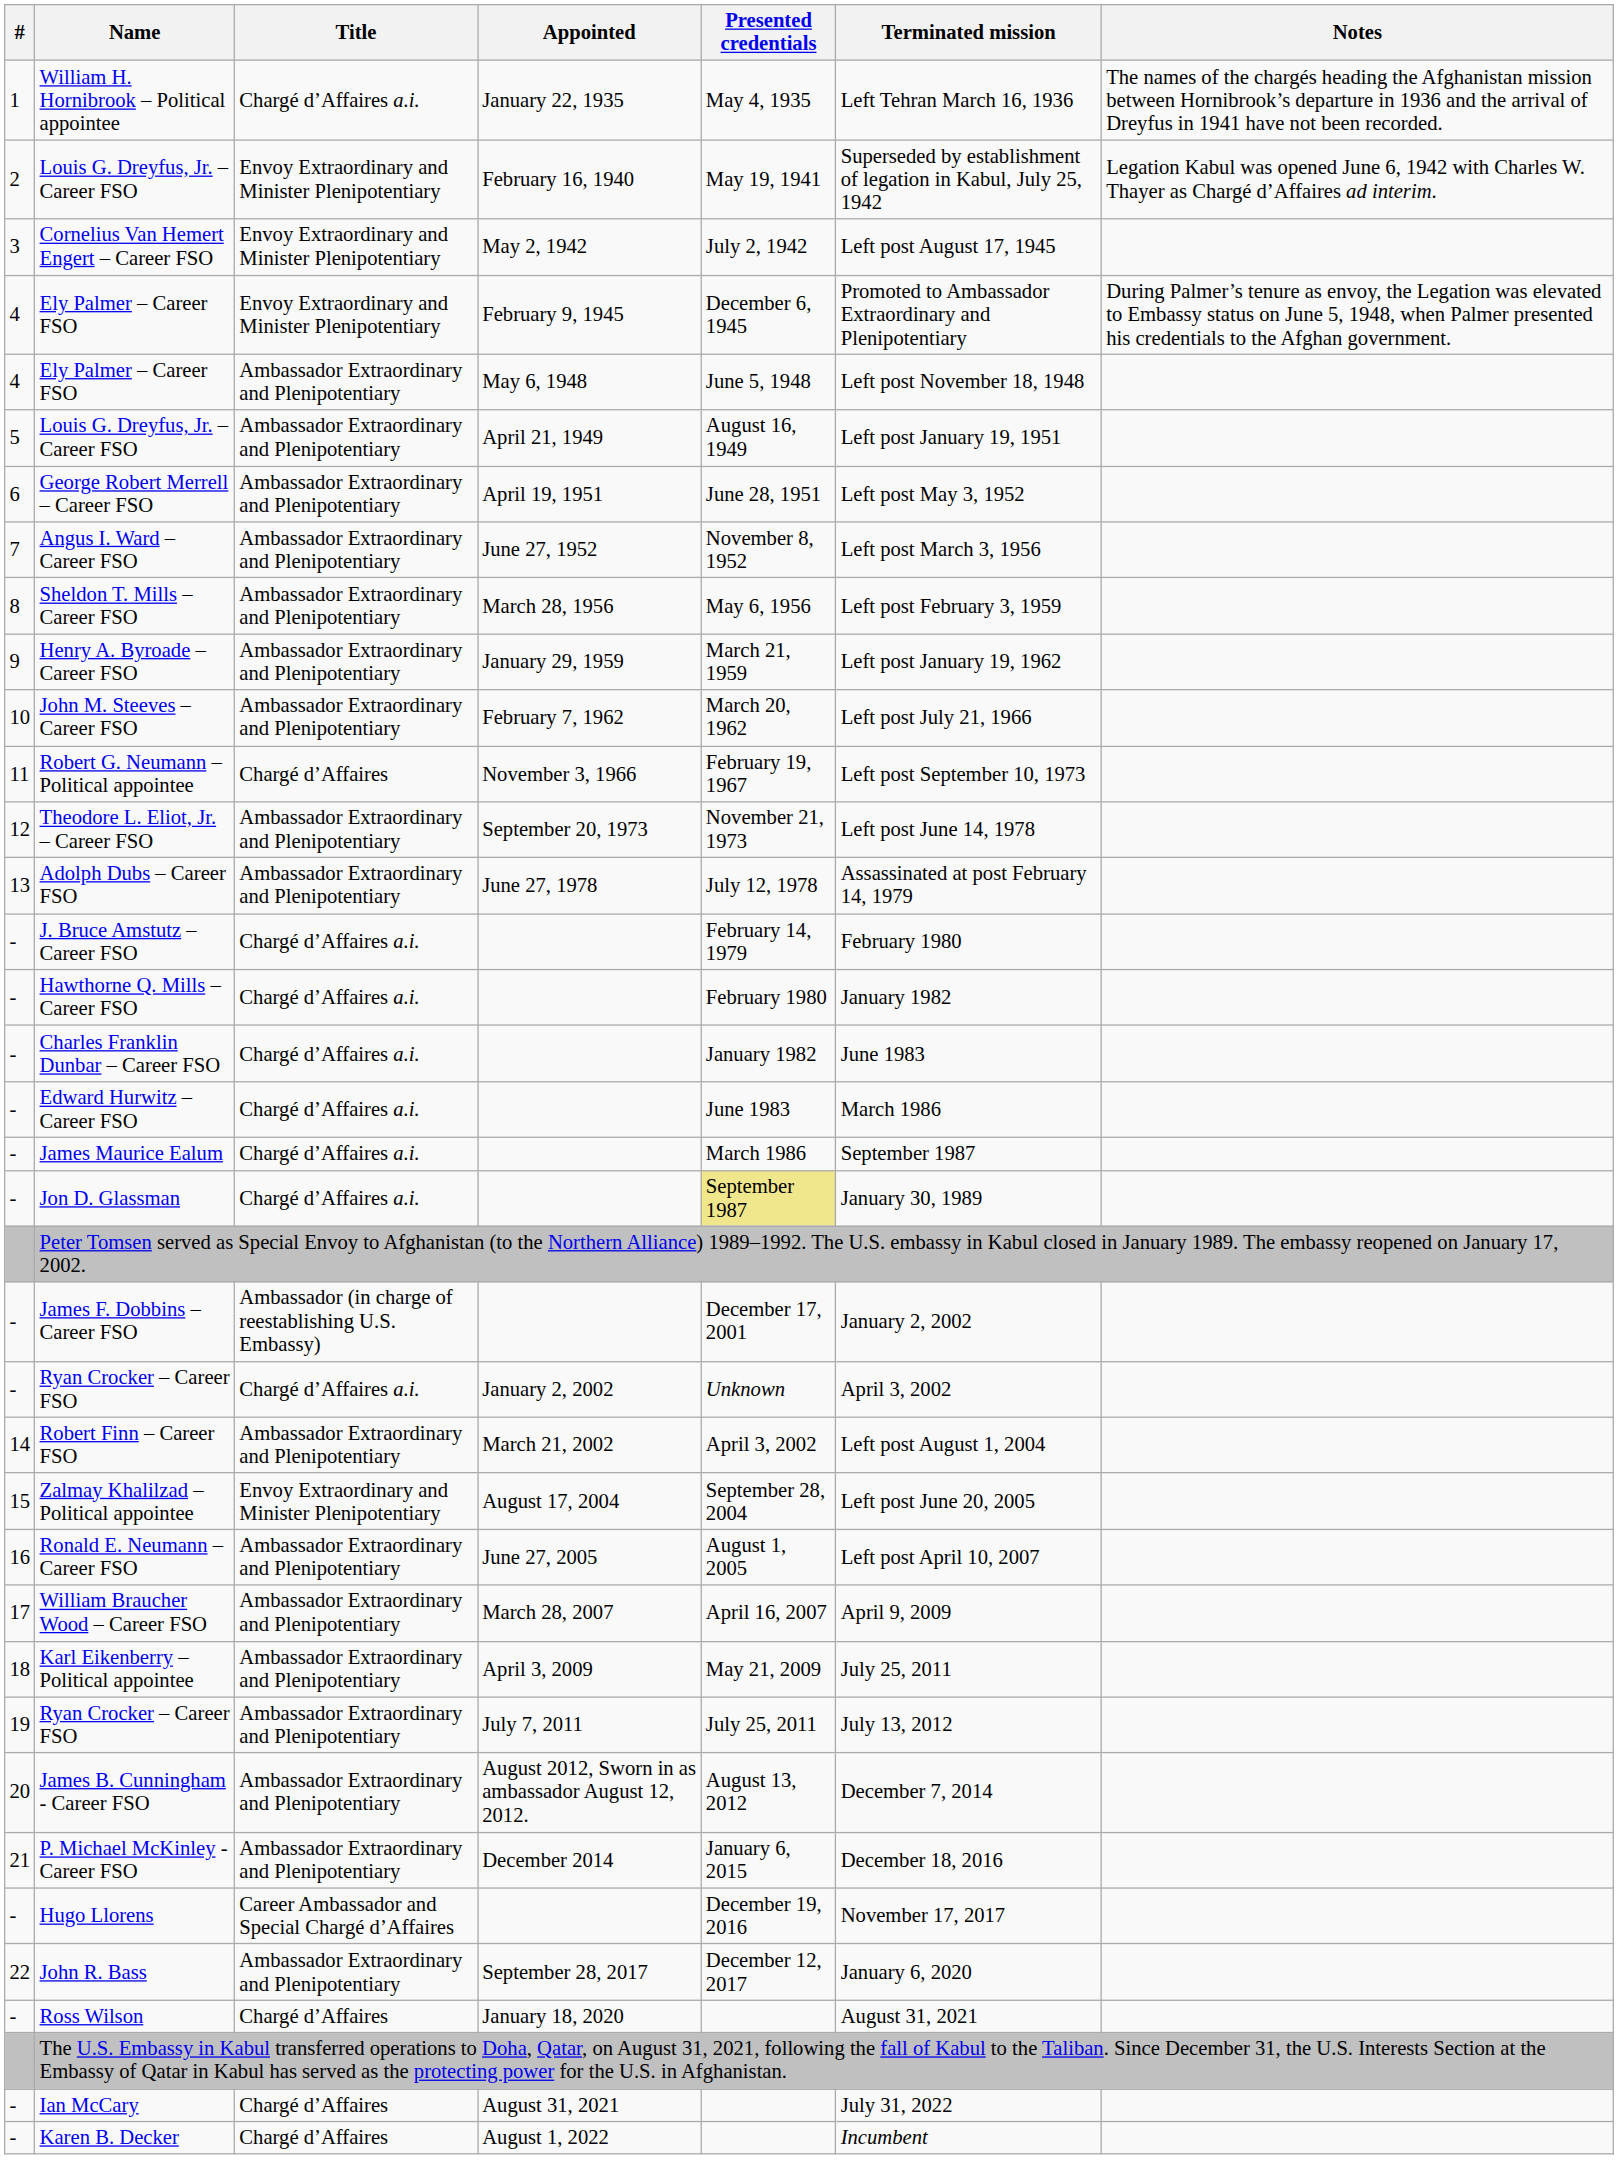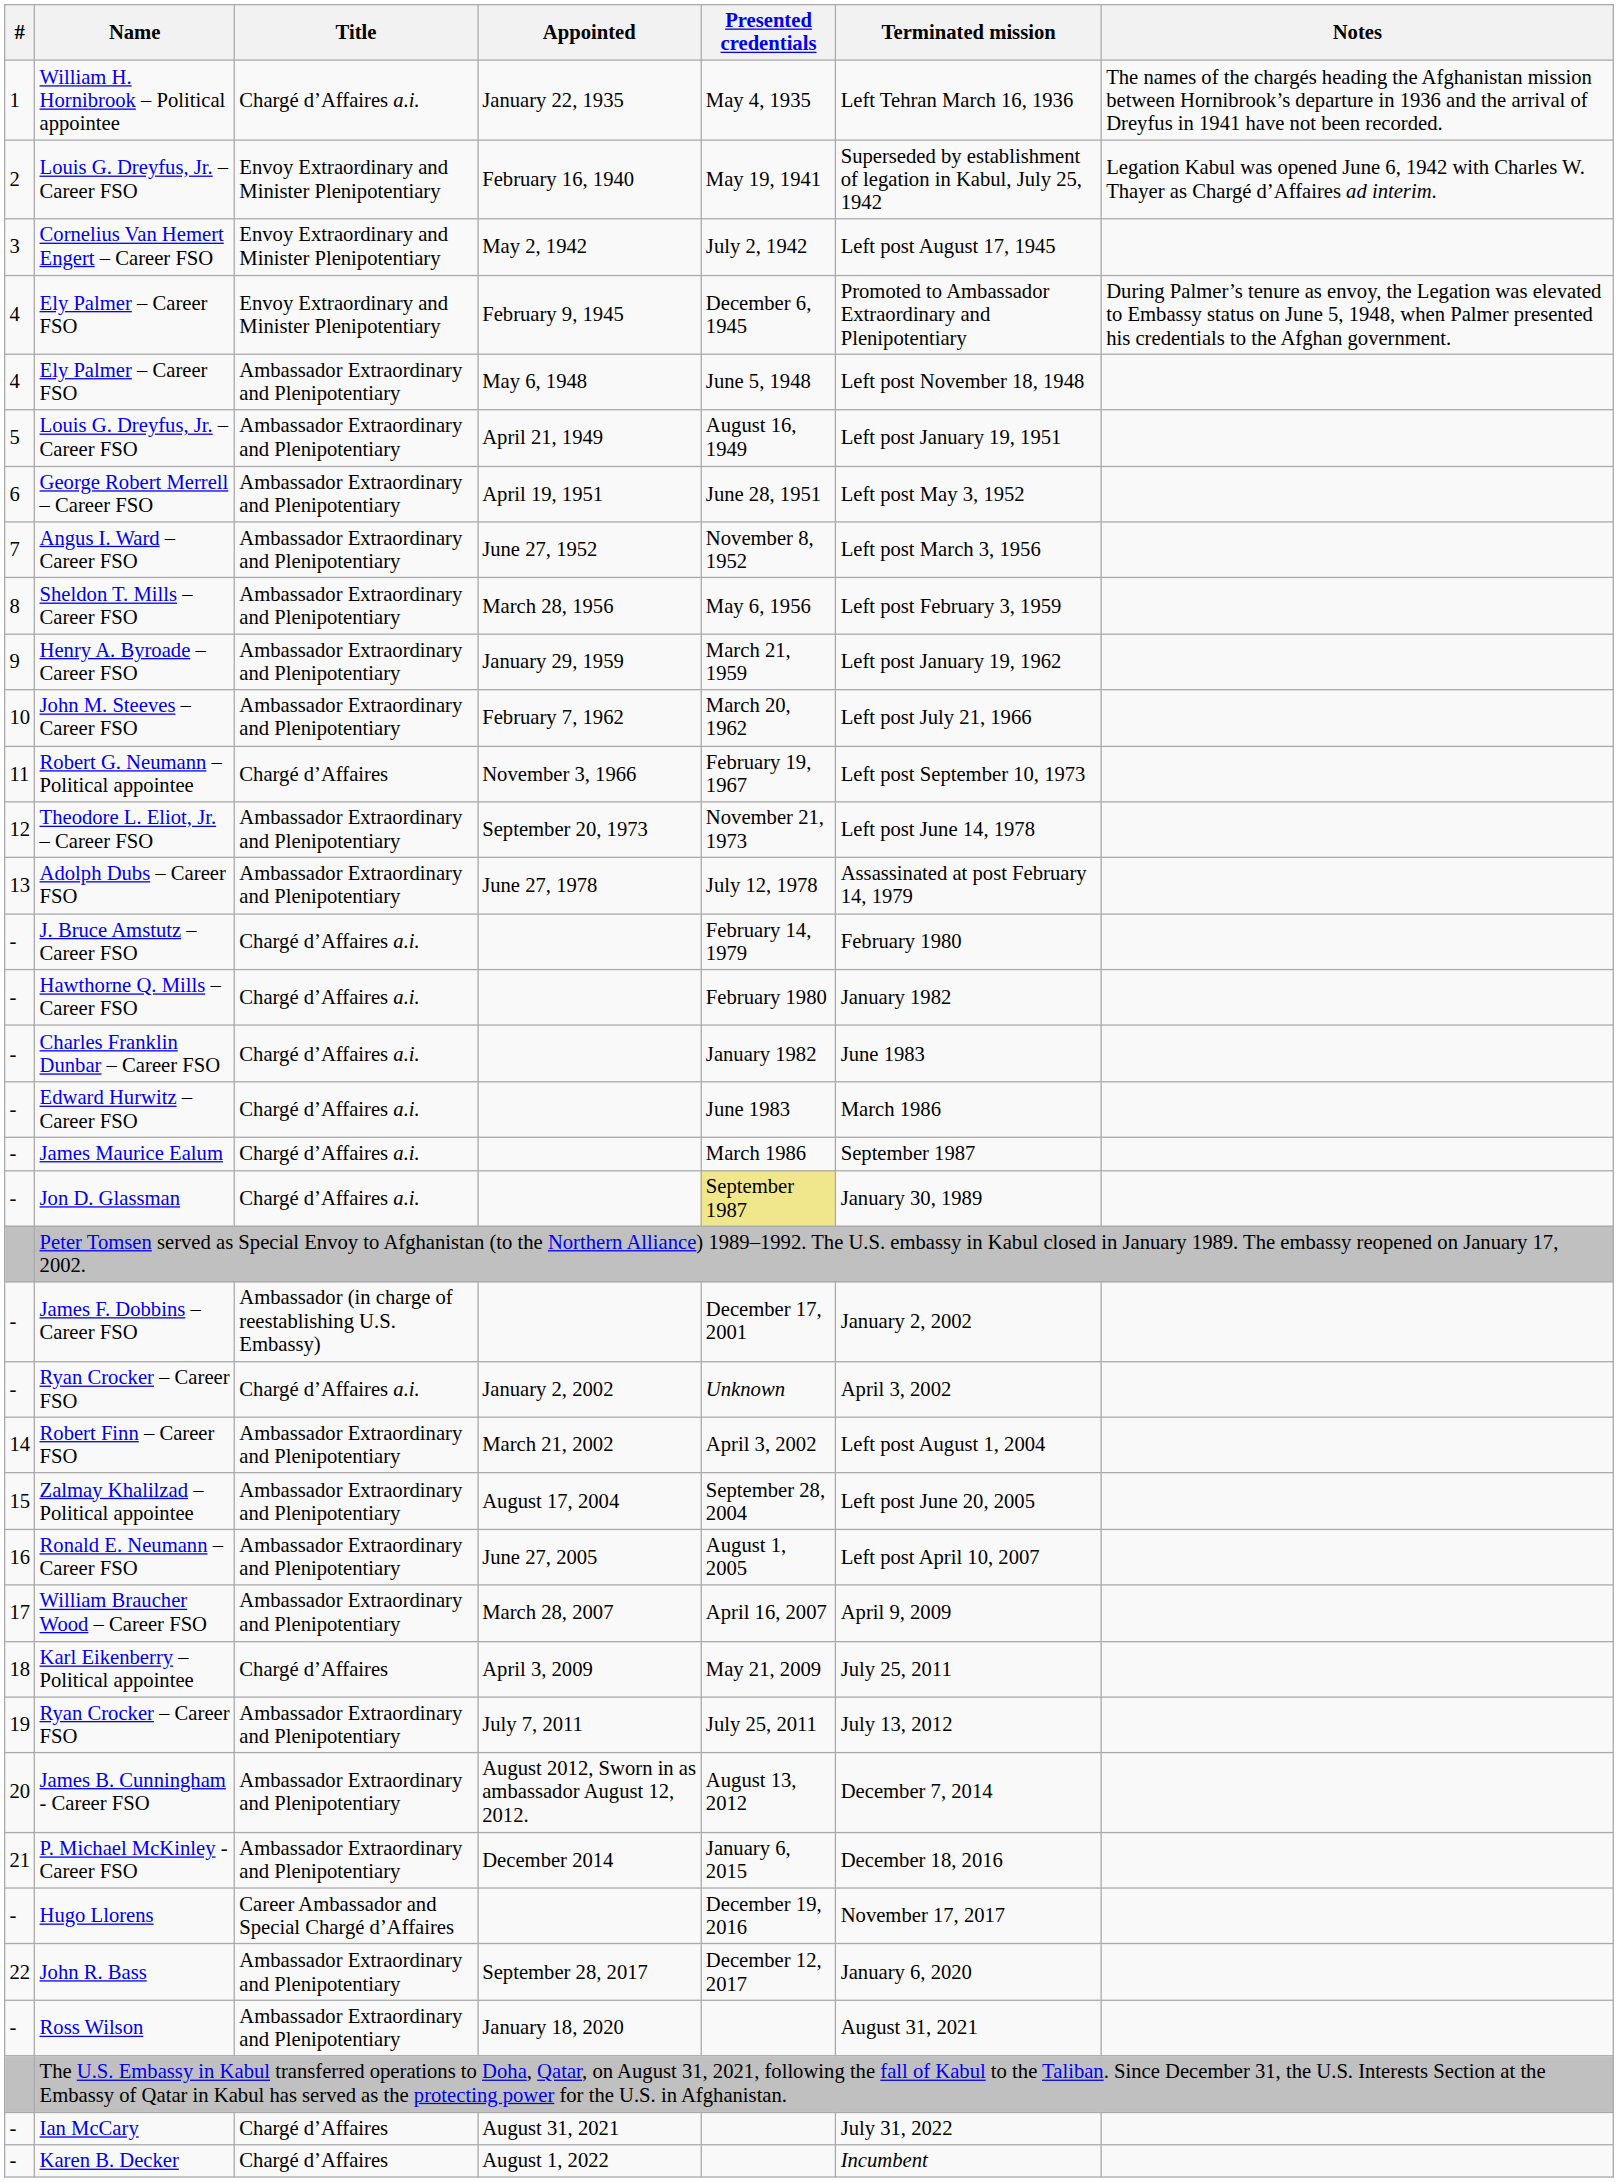Zalmay Khalilzad – Political appointee | Title: Envoy Extraordinary and Minister Plenipotentiary -> Ambassador Extraordinary and Plenipotentiary
Karl Eikenberry – Political appointee | Title: Ambassador Extraordinary and Plenipotentiary -> Chargé d’Affaires
Ross Wilson | Title: Chargé d’Affaires -> Ambassador Extraordinary and Plenipotentiary
